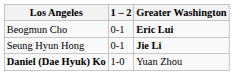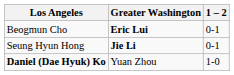columns swapped: 1 – 2 <-> Greater Washington
